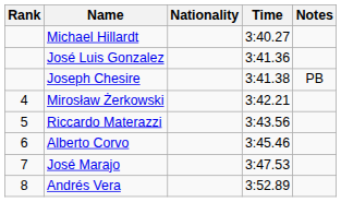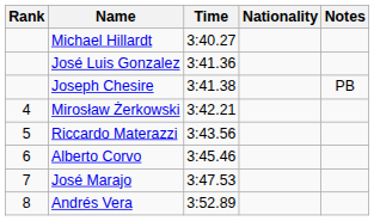columns swapped: Nationality <-> Time
